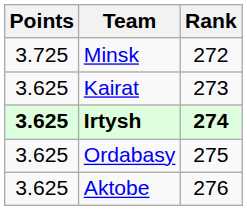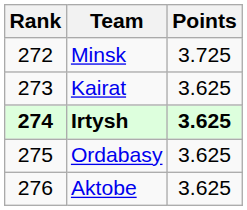columns swapped: Rank <-> Points
